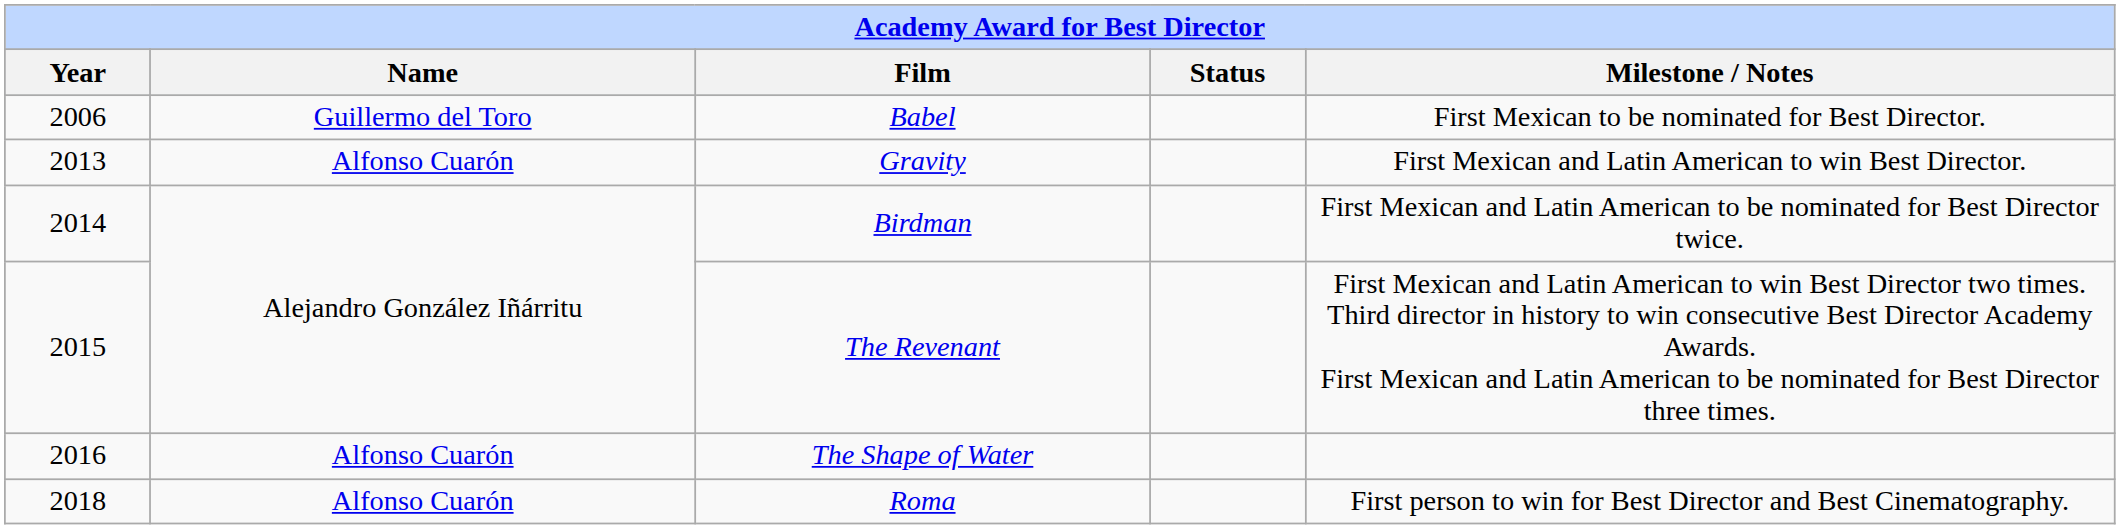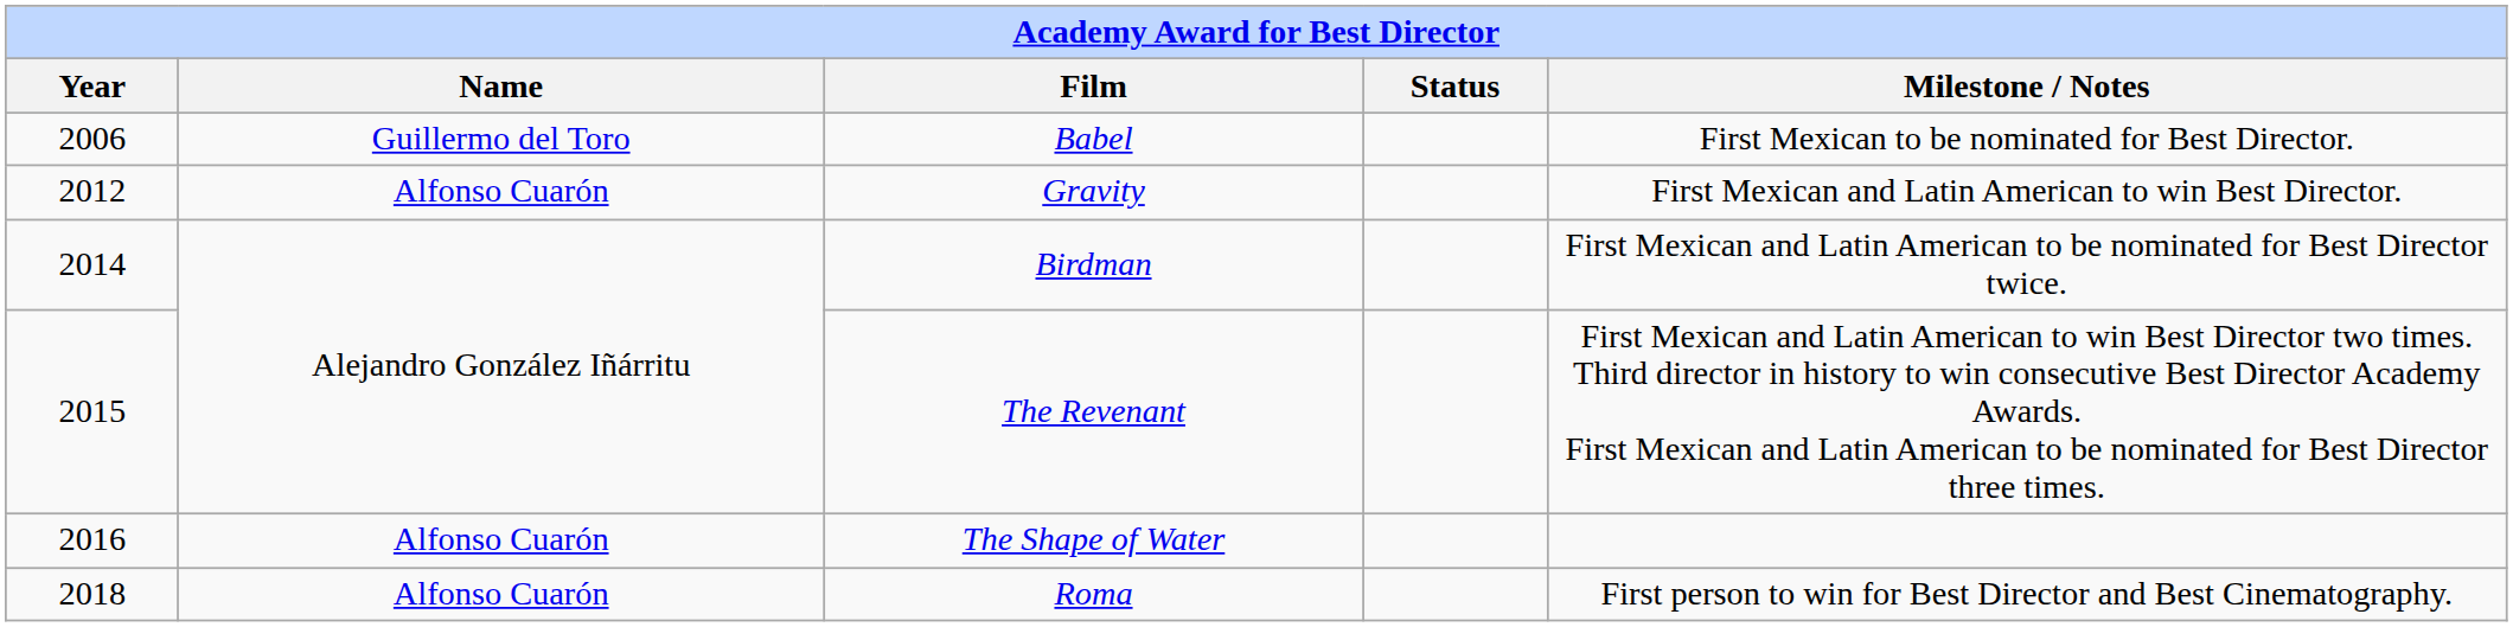Gravity | Year: 2013 -> 2012
